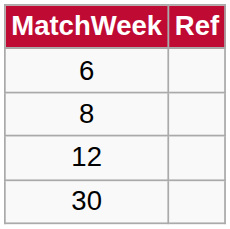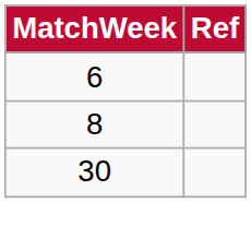- row: 12
